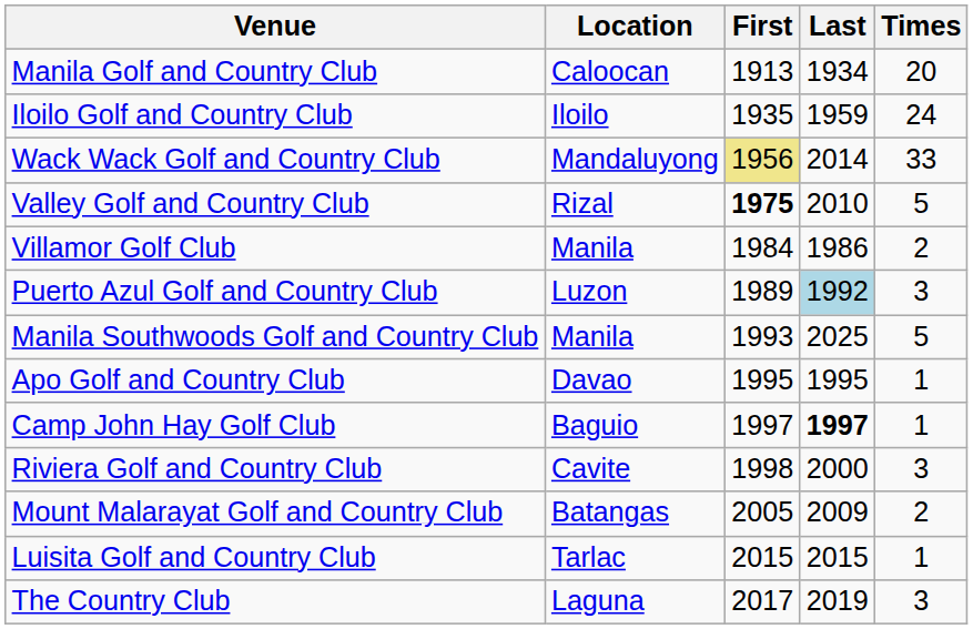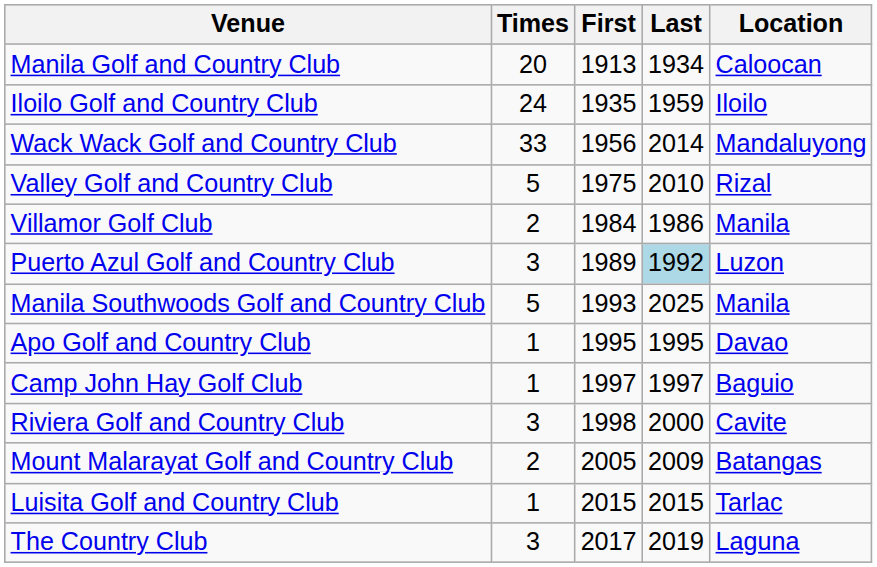columns swapped: Location <-> Times
Wack Wack Golf and Country Club | First: khaki background -> no background
Valley Golf and Country Club | First: bold -> normal
Camp John Hay Golf Club | Last: bold -> normal
